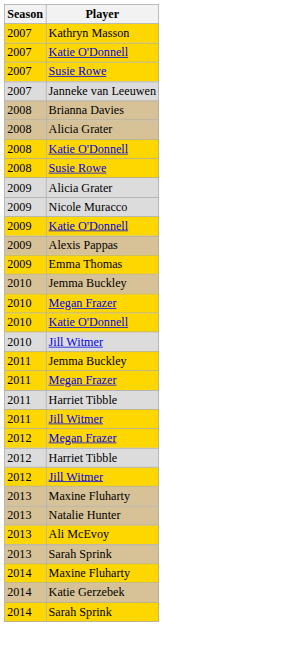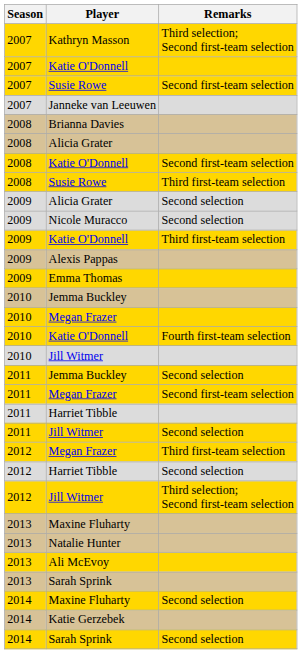+ column: Remarks | Third selection; Second first-team selection | Second first-team selection | Second first-team selection | Third first-team selection | Second selection | Second selection | Third first-team selection | Fourth first-team selection | Second selection | Second first-team selection | Second selection | Third first-team selection | Second selection | Third selection; Second first-team selection | Second selection | Second selection
